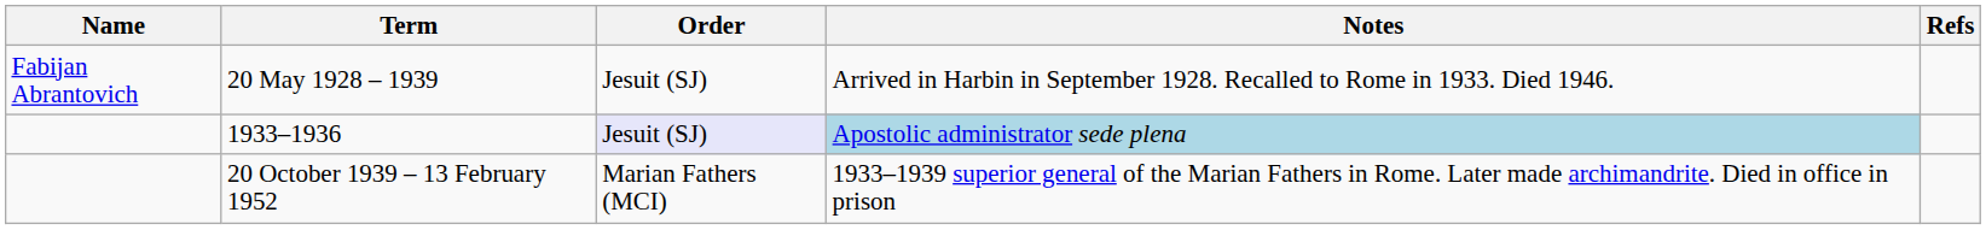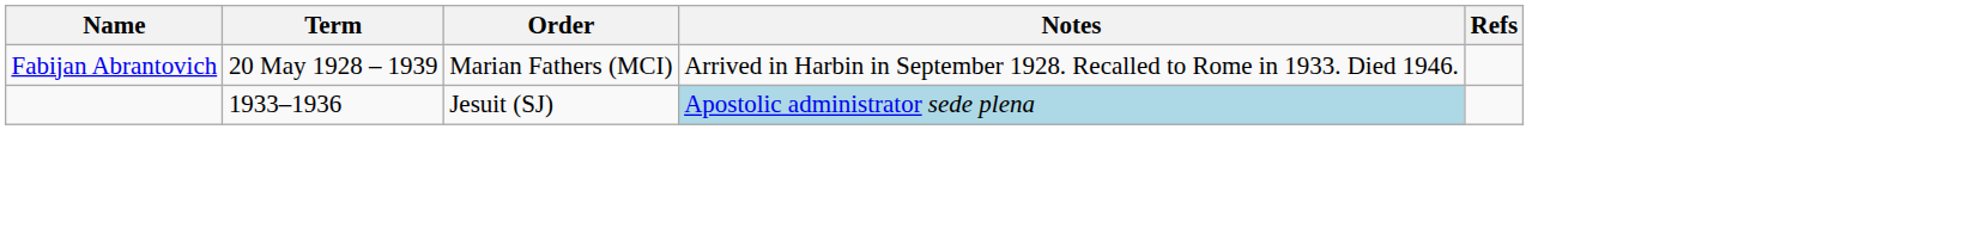20 May 1928 – 1939 | Order: Jesuit (SJ) -> Marian Fathers (MCI)
1933–1936 | Order: lavender background -> no background
- row: 20 October 1939 – 13 February 1952 | Marian Fathers (MCI) | 1933–1939 superior general of the Marian Fathers in Rome. Later made archimandrite. Died in office in prison
